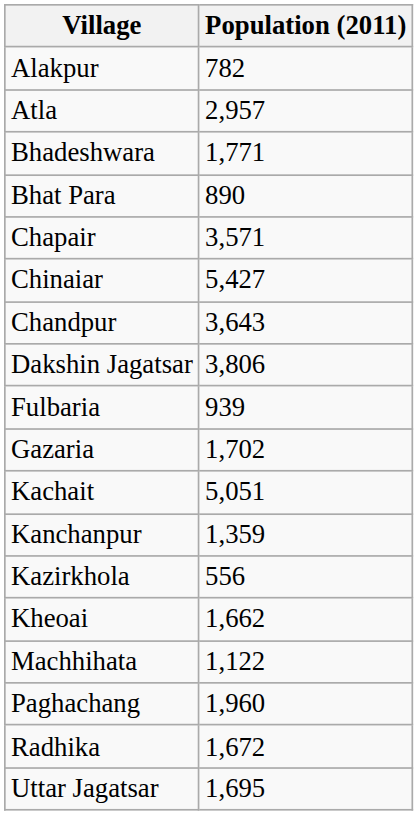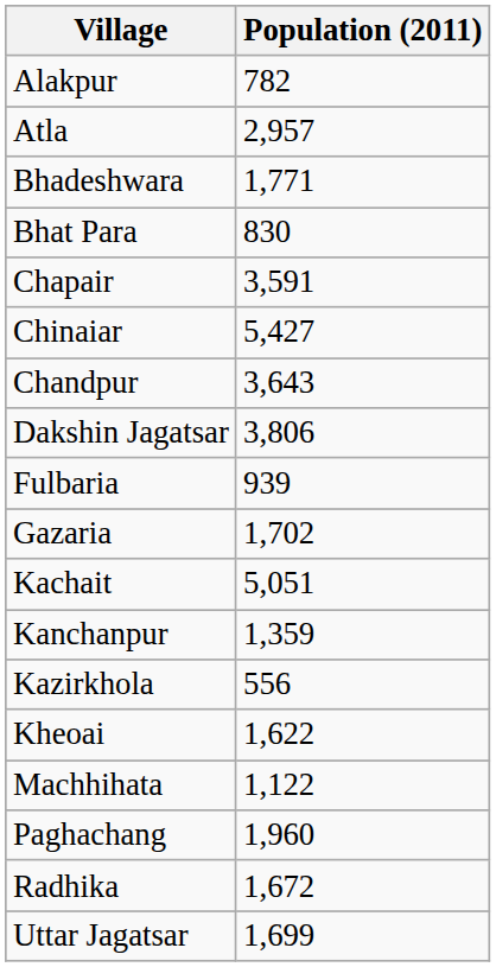Bhat Para | Population (2011): 890 -> 830
Chapair | Population (2011): 3,571 -> 3,591
Kheoai | Population (2011): 1,662 -> 1,622
Uttar Jagatsar | Population (2011): 1,695 -> 1,699
